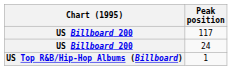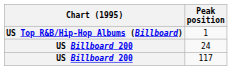rows swapped: 117 <-> 1
